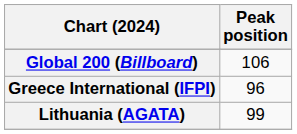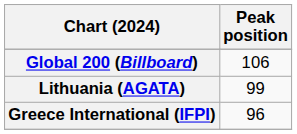rows swapped: Greece International (IFPI) <-> Lithuania (AGATA)
